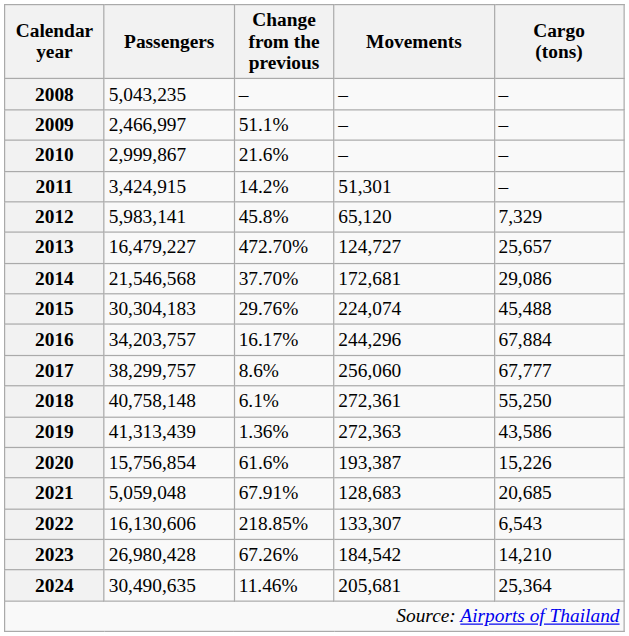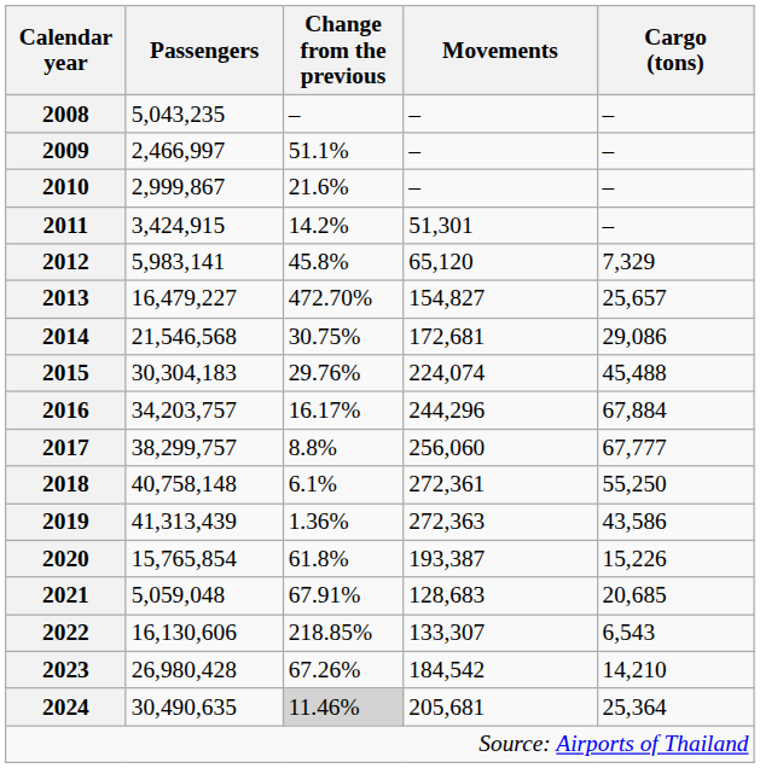2013 | Movements: 124,727 -> 154,827
2014 | Change from the previous: 37.70% -> 30.75%
2017 | Change from the previous: 8.6% -> 8.8%
2020 | Passengers: 15,756,854 -> 15,765,854
2020 | Change from the previous: 61.6% -> 61.8%
2024 | Change from the previous: no background -> lightgrey background
